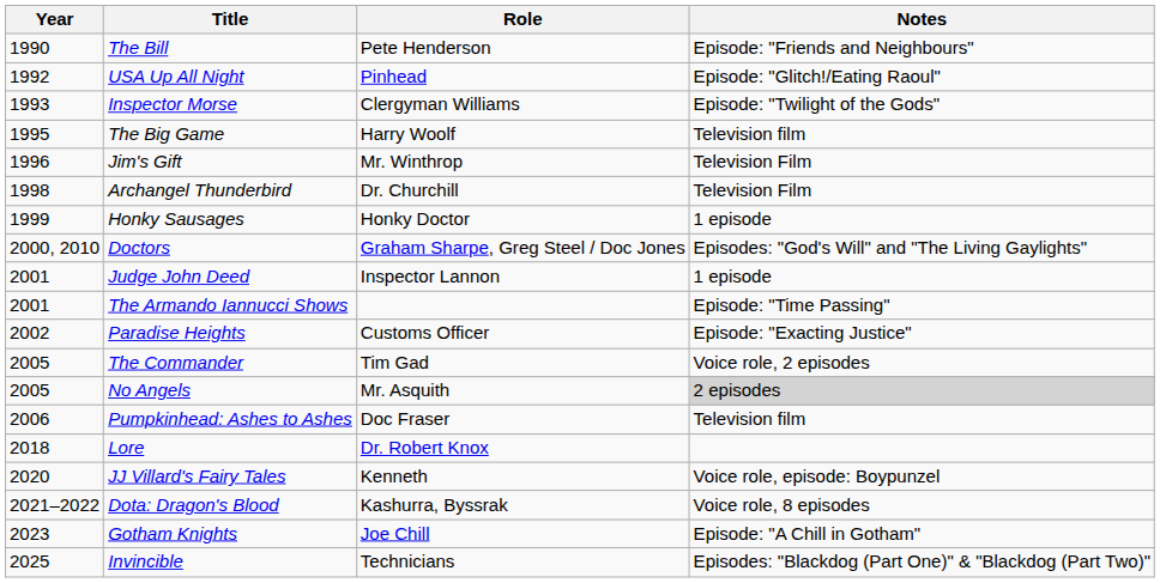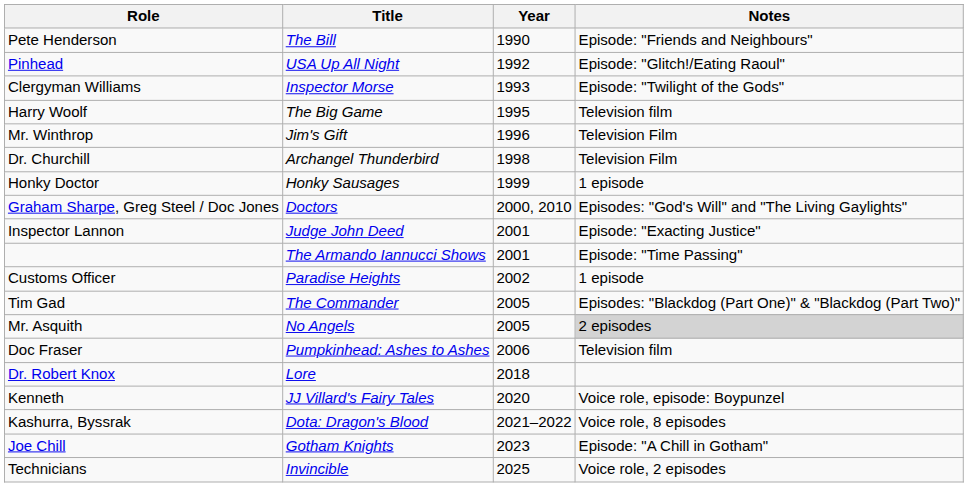columns swapped: Year <-> Role
Judge John Deed | Notes: 1 episode -> Episode: "Exacting Justice"
Paradise Heights | Notes: Episode: "Exacting Justice" -> 1 episode
The Commander | Notes: Voice role, 2 episodes -> Episodes: "Blackdog (Part One)" & "Blackdog (Part Two)"
Invincible | Notes: Episodes: "Blackdog (Part One)" & "Blackdog (Part Two)" -> Voice role, 2 episodes
